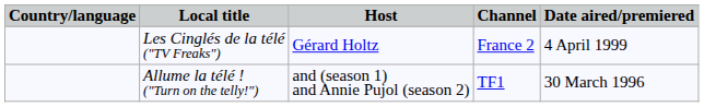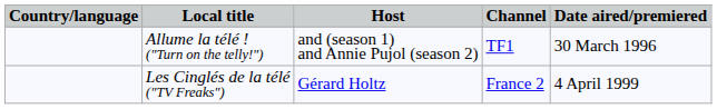rows swapped: Allume la télé ! ("Turn on the telly!") <-> Les Cinglés de la télé ("TV Freaks")
